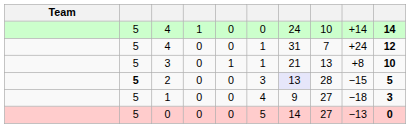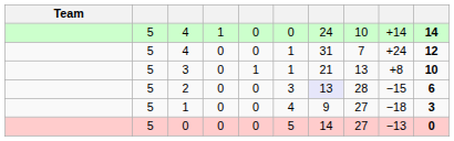2 | column 2: bold -> normal
2 | column 10: 5 -> 6
